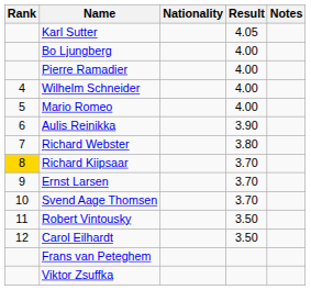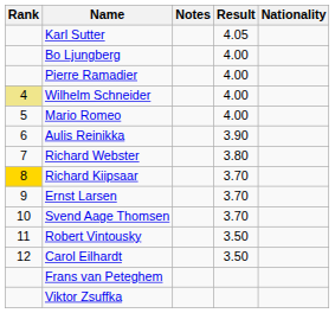columns swapped: Nationality <-> Notes
Wilhelm Schneider | Rank: no background -> khaki background
